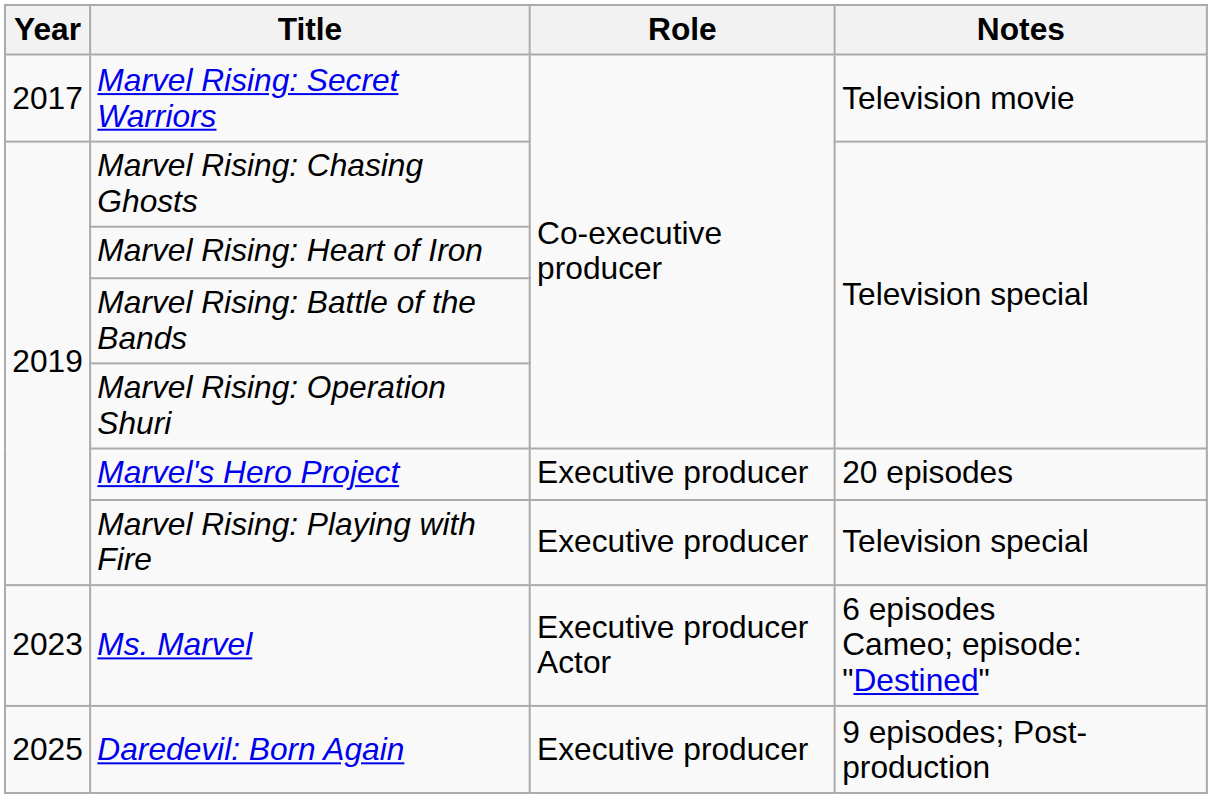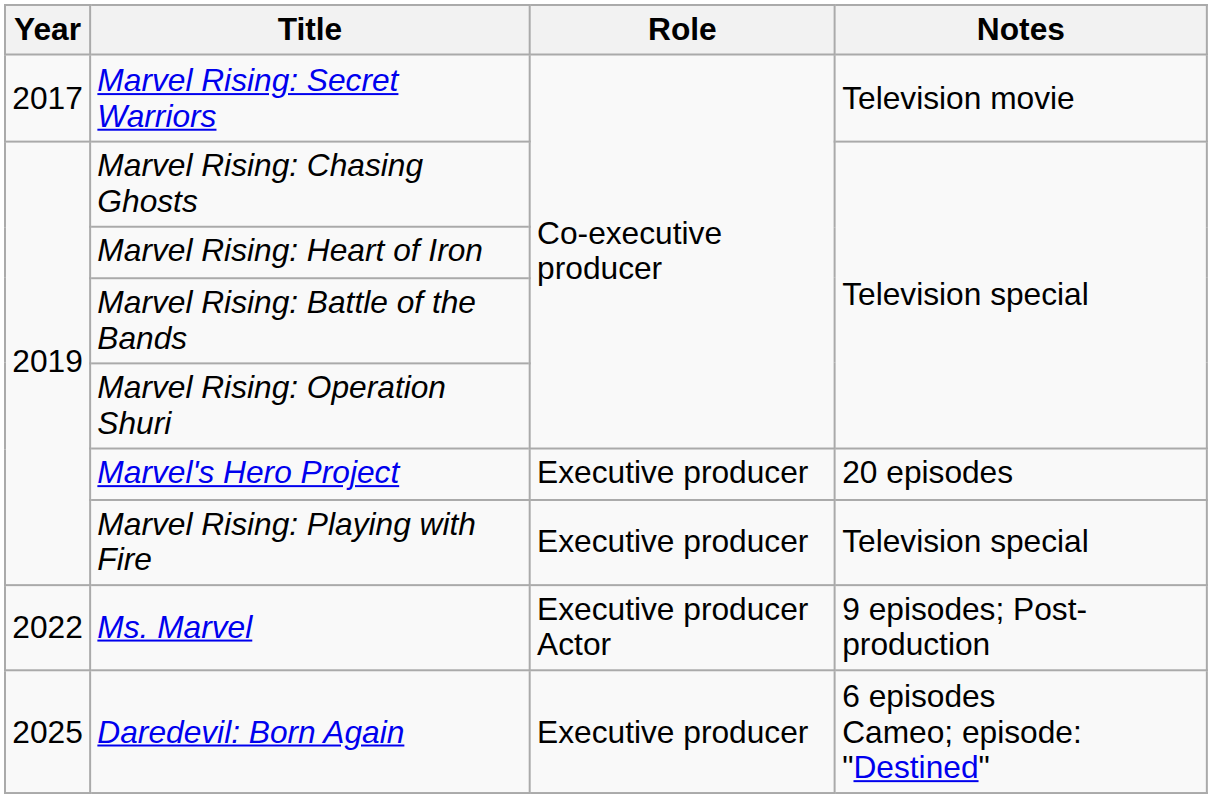Ms. Marvel | Year: 2023 -> 2022
Ms. Marvel | Notes: 6 episodes Cameo; episode: "Destined" -> 9 episodes; Post-production
Daredevil: Born Again | Notes: 9 episodes; Post-production -> 6 episodes Cameo; episode: "Destined"
